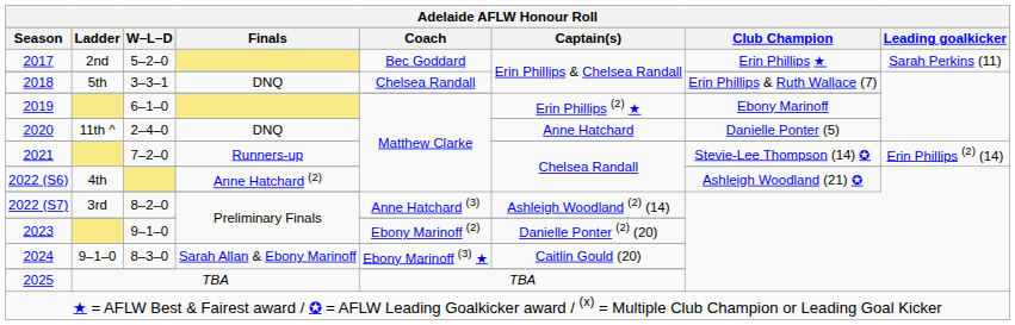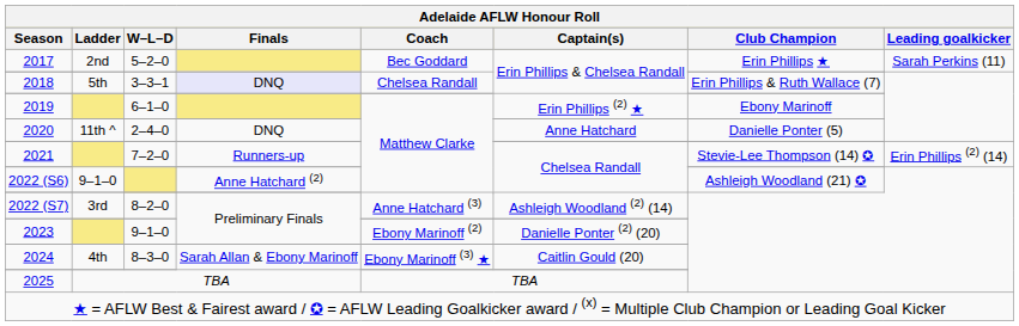2018 | Finals: no background -> lavender background
2022 (S6) | Ladder: 4th -> 9–1–0
2024 | Ladder: 9–1–0 -> 4th
